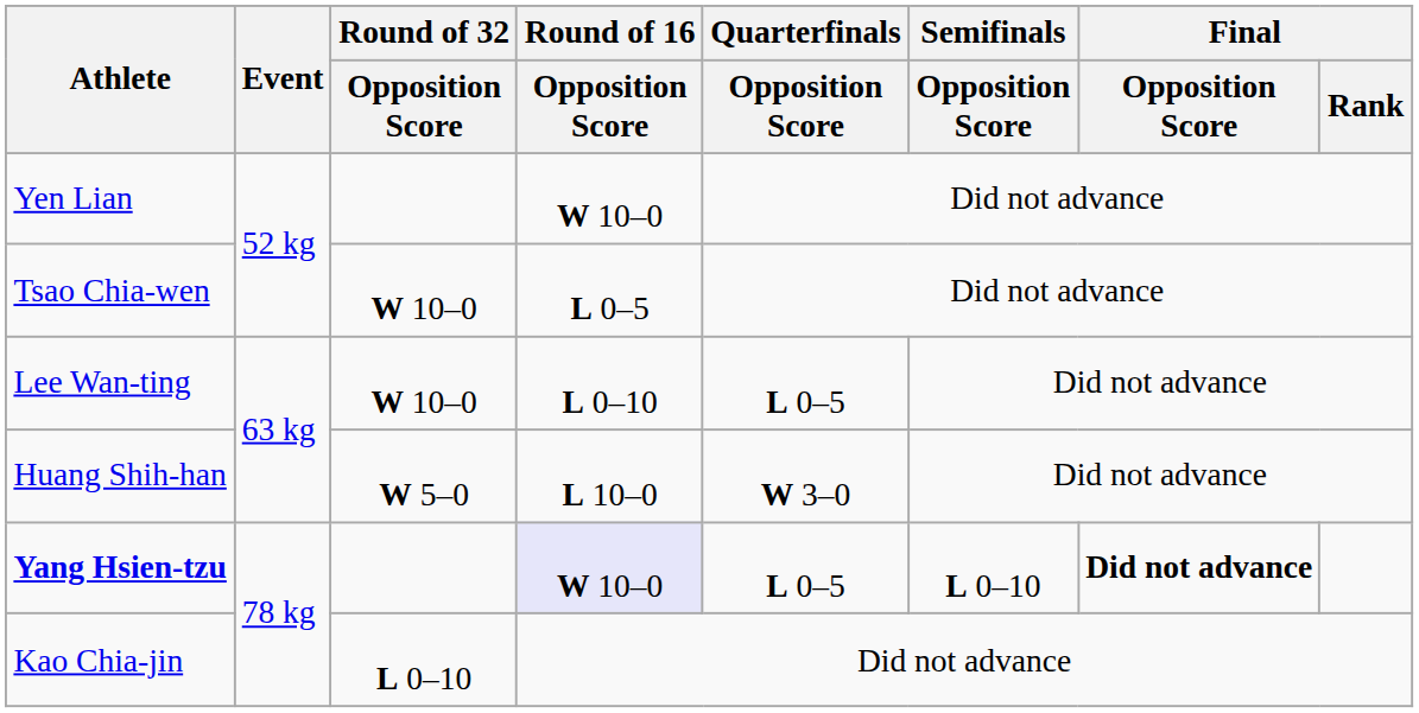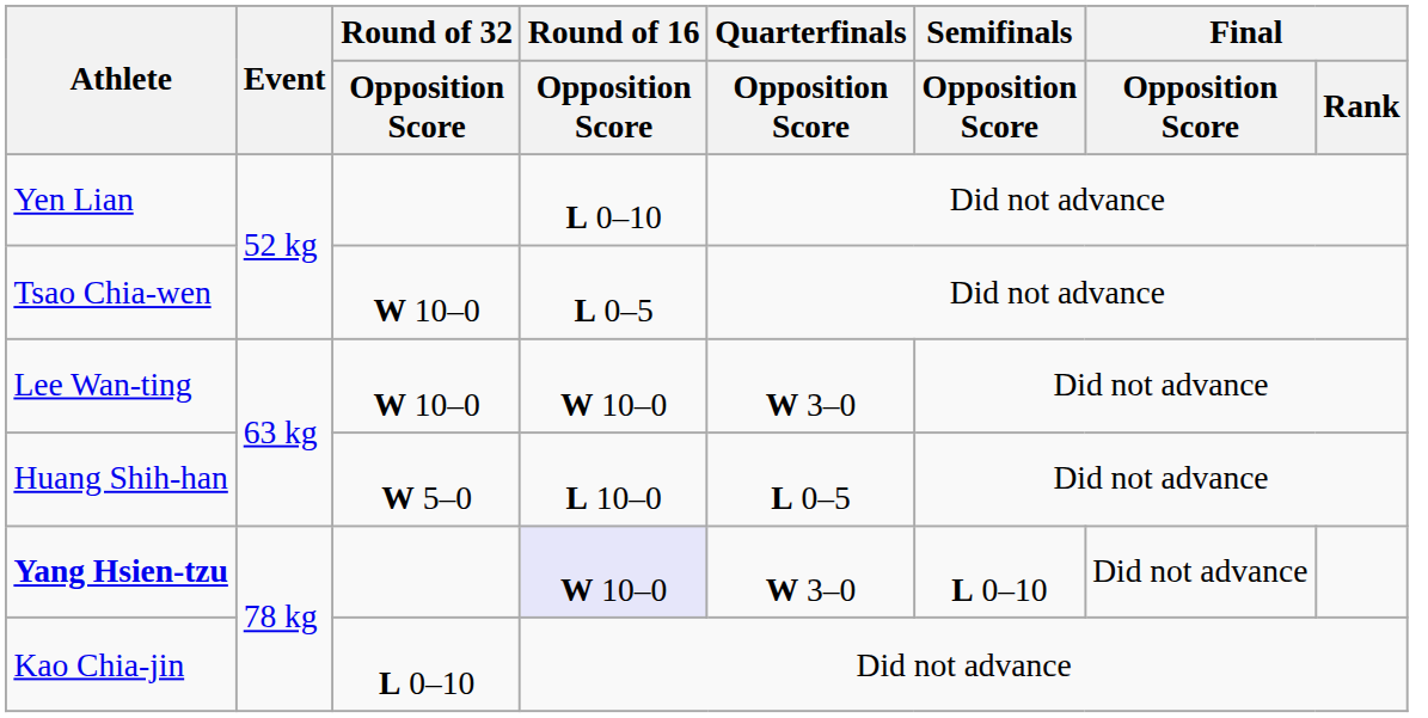Yen Lian | Round of 16 / Opposition Score: W 10–0 -> L 0–10
Lee Wan-ting | Round of 16 / Opposition Score: L 0–10 -> W 10–0
Lee Wan-ting | Quarterfinals / Opposition Score: L 0–5 -> W 3–0
Huang Shih-han | Quarterfinals / Opposition Score: W 3–0 -> L 0–5
Yang Hsien-tzu | Quarterfinals / Opposition Score: L 0–5 -> W 3–0
Yang Hsien-tzu | Final / Opposition Score: bold -> normal
